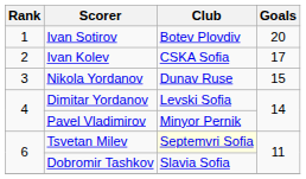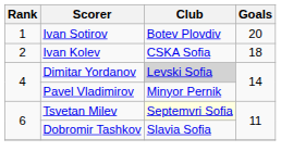Ivan Kolev | Goals: 17 -> 18
- row: 3 | Nikola Yordanov | Dunav Ruse | 15
Dimitar Yordanov | Club: no background -> lightgrey background
